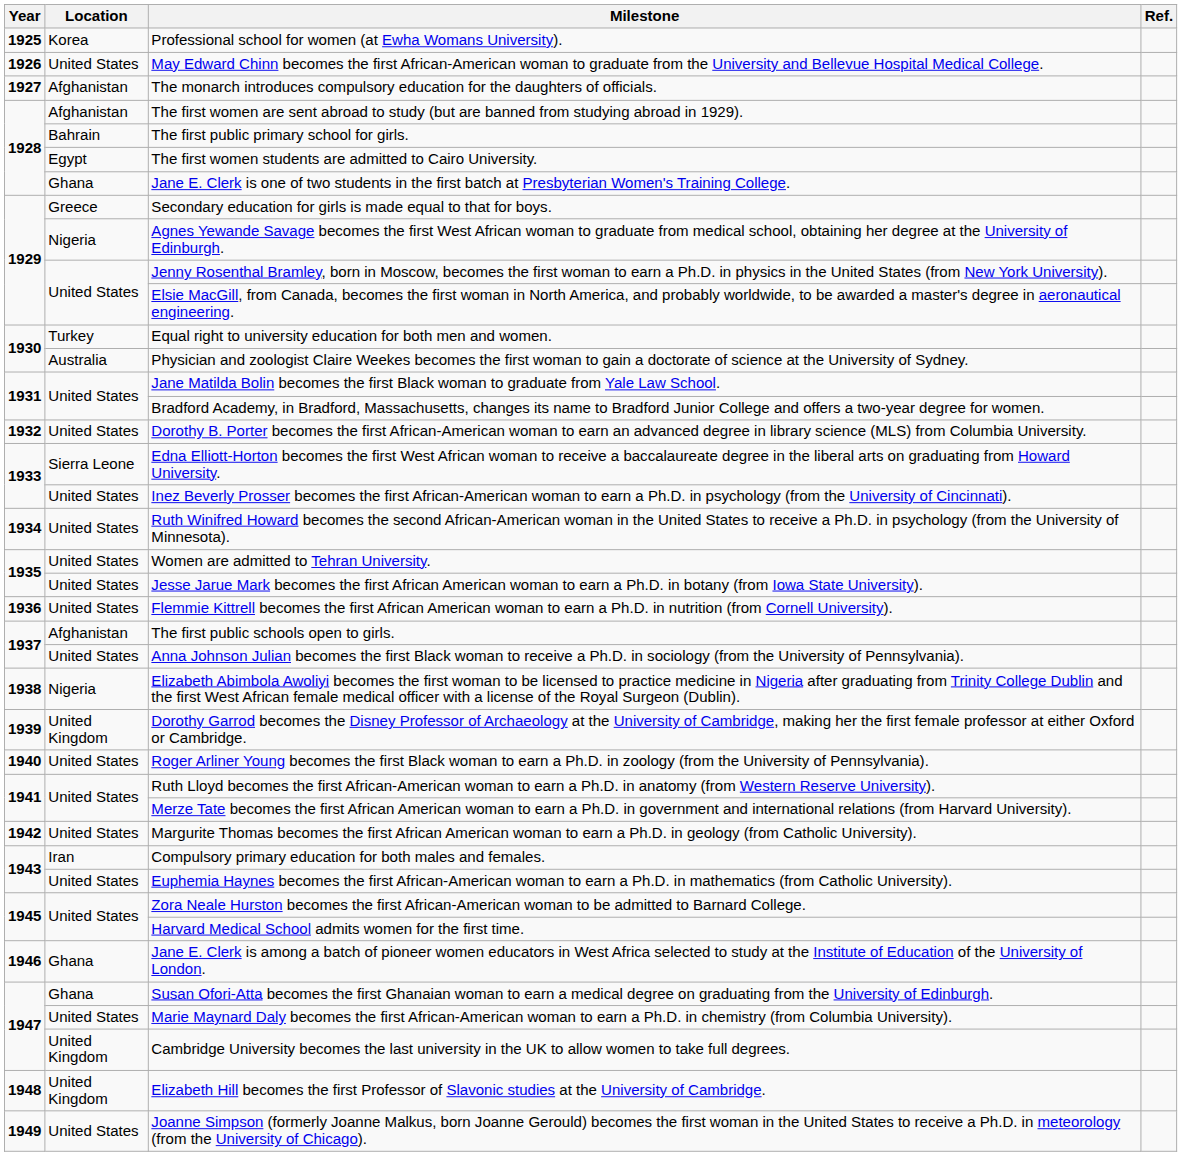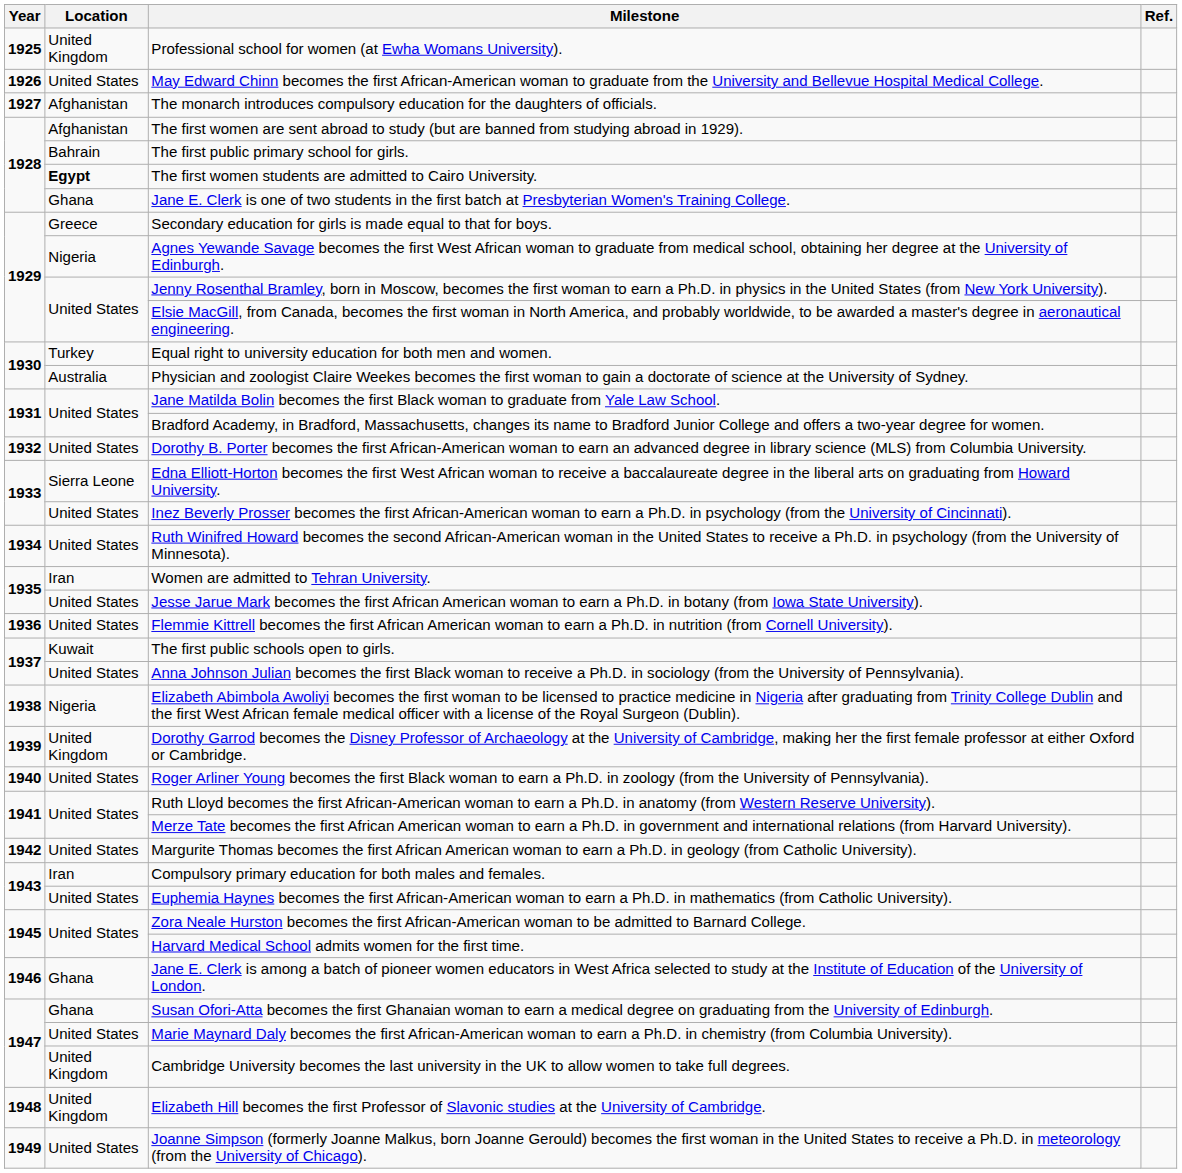Professional school for women (at Ewha Womans University). | Location: Korea -> United Kingdom
The first women students are admitted to Cairo University. | Location: normal -> bold
Women are admitted to Tehran University. | Location: United States -> Iran
The first public schools open to girls. | Location: Afghanistan -> Kuwait
